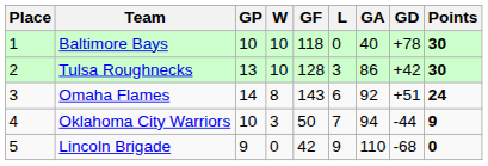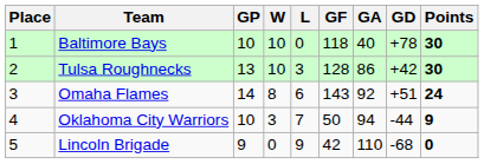columns swapped: L <-> GF
